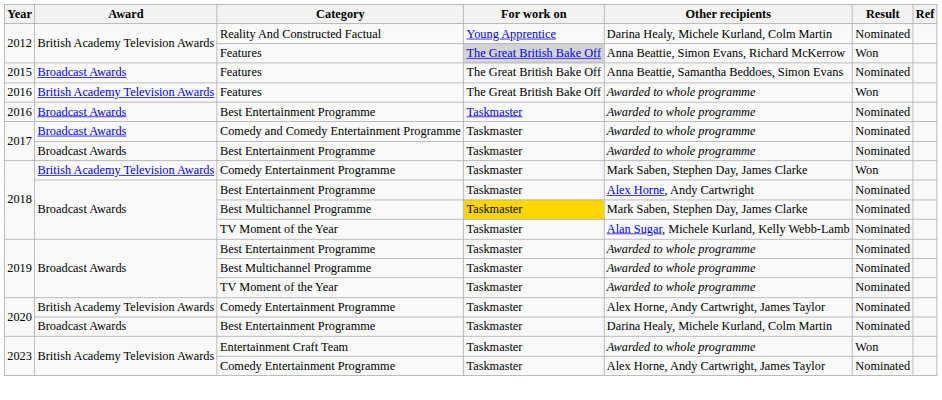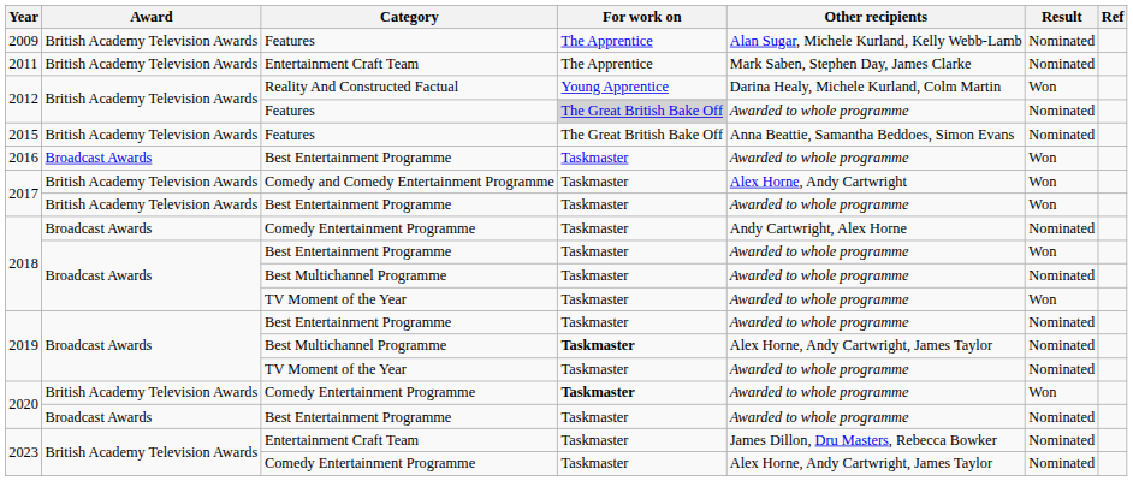+ row: 2009 | British Academy Television Awards | Features | The Apprentice | Alan Sugar, Michele Kurland, Kelly Webb-Lamb | Nominated
+ row: 2011 | British Academy Television Awards | Entertainment Craft Team | The Apprentice | Mark Saben, Stephen Day, James Clarke | Nominated
2012 / Reality And Constructed Factual | Result: Nominated -> Won
2012 / Features | Other recipients: Anna Beattie, Simon Evans, Richard McKerrow -> Awarded to whole programme
2012 / Features | Result: Won -> Nominated
2015 | Award: Broadcast Awards -> British Academy Television Awards
- row: 2016 | British Academy Television Awards | Features | The Great British Bake Off | Awarded to whole programme | Won
2016 / Best Entertainment Programme | Result: Nominated -> Won
2017 / Comedy and Comedy Entertainment Programme | Award: Broadcast Awards -> British Academy Television Awards
2017 / Comedy and Comedy Entertainment Programme | Other recipients: Awarded to whole programme -> Alex Horne, Andy Cartwright
2017 / Comedy and Comedy Entertainment Programme | Result: Nominated -> Won
2017 / Best Entertainment Programme | Award: Broadcast Awards -> British Academy Television Awards
2017 / Best Entertainment Programme | Result: Nominated -> Won
2018 / Comedy Entertainment Programme | Award: British Academy Television Awards -> Broadcast Awards
2018 / Comedy Entertainment Programme | Other recipients: Mark Saben, Stephen Day, James Clarke -> Andy Cartwright, Alex Horne
2018 / Comedy Entertainment Programme | Result: Won -> Nominated
2018 / Best Entertainment Programme | Other recipients: Alex Horne, Andy Cartwright -> Awarded to whole programme
2018 / Best Entertainment Programme | Result: Nominated -> Won
2018 / Best Multichannel Programme | For work on: gold background -> no background
2018 / Best Multichannel Programme | Other recipients: Mark Saben, Stephen Day, James Clarke -> Awarded to whole programme
2018 / TV Moment of the Year | Other recipients: Alan Sugar, Michele Kurland, Kelly Webb-Lamb -> Awarded to whole programme
2018 / TV Moment of the Year | Result: Nominated -> Won
2019 / Best Multichannel Programme | For work on: normal -> bold
2019 / Best Multichannel Programme | Other recipients: Awarded to whole programme -> Alex Horne, Andy Cartwright, James Taylor
2020 / Comedy Entertainment Programme | For work on: normal -> bold
2020 / Comedy Entertainment Programme | Other recipients: Alex Horne, Andy Cartwright, James Taylor -> Awarded to whole programme
2020 / Comedy Entertainment Programme | Result: Nominated -> Won
2020 / Best Entertainment Programme | Other recipients: Darina Healy, Michele Kurland, Colm Martin -> Awarded to whole programme
2023 / Entertainment Craft Team | Other recipients: Awarded to whole programme -> James Dillon, Dru Masters, Rebecca Bowker
2023 / Entertainment Craft Team | Result: Won -> Nominated
